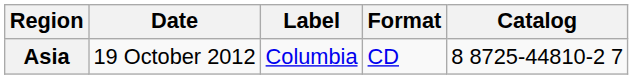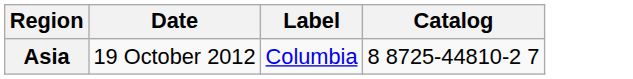- column: Format | CD
